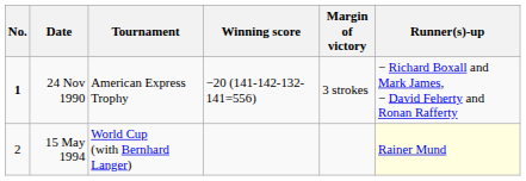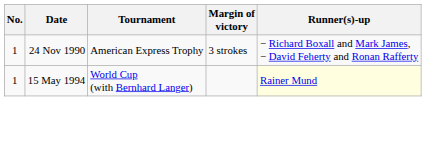- column: Winning score | −20 (141-142-132-141=556)
24 Nov 1990 | No.: bold -> normal
15 May 1994 | No.: 2 -> 1
